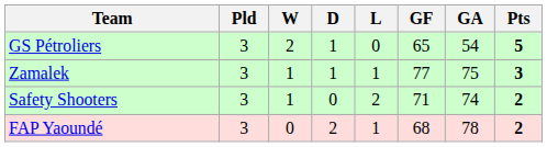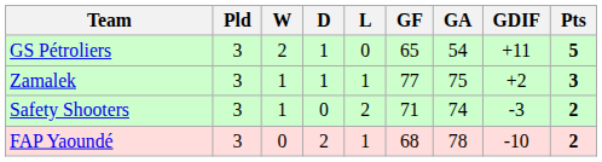+ column: GDIF | +11 | +2 | -3 | -10
